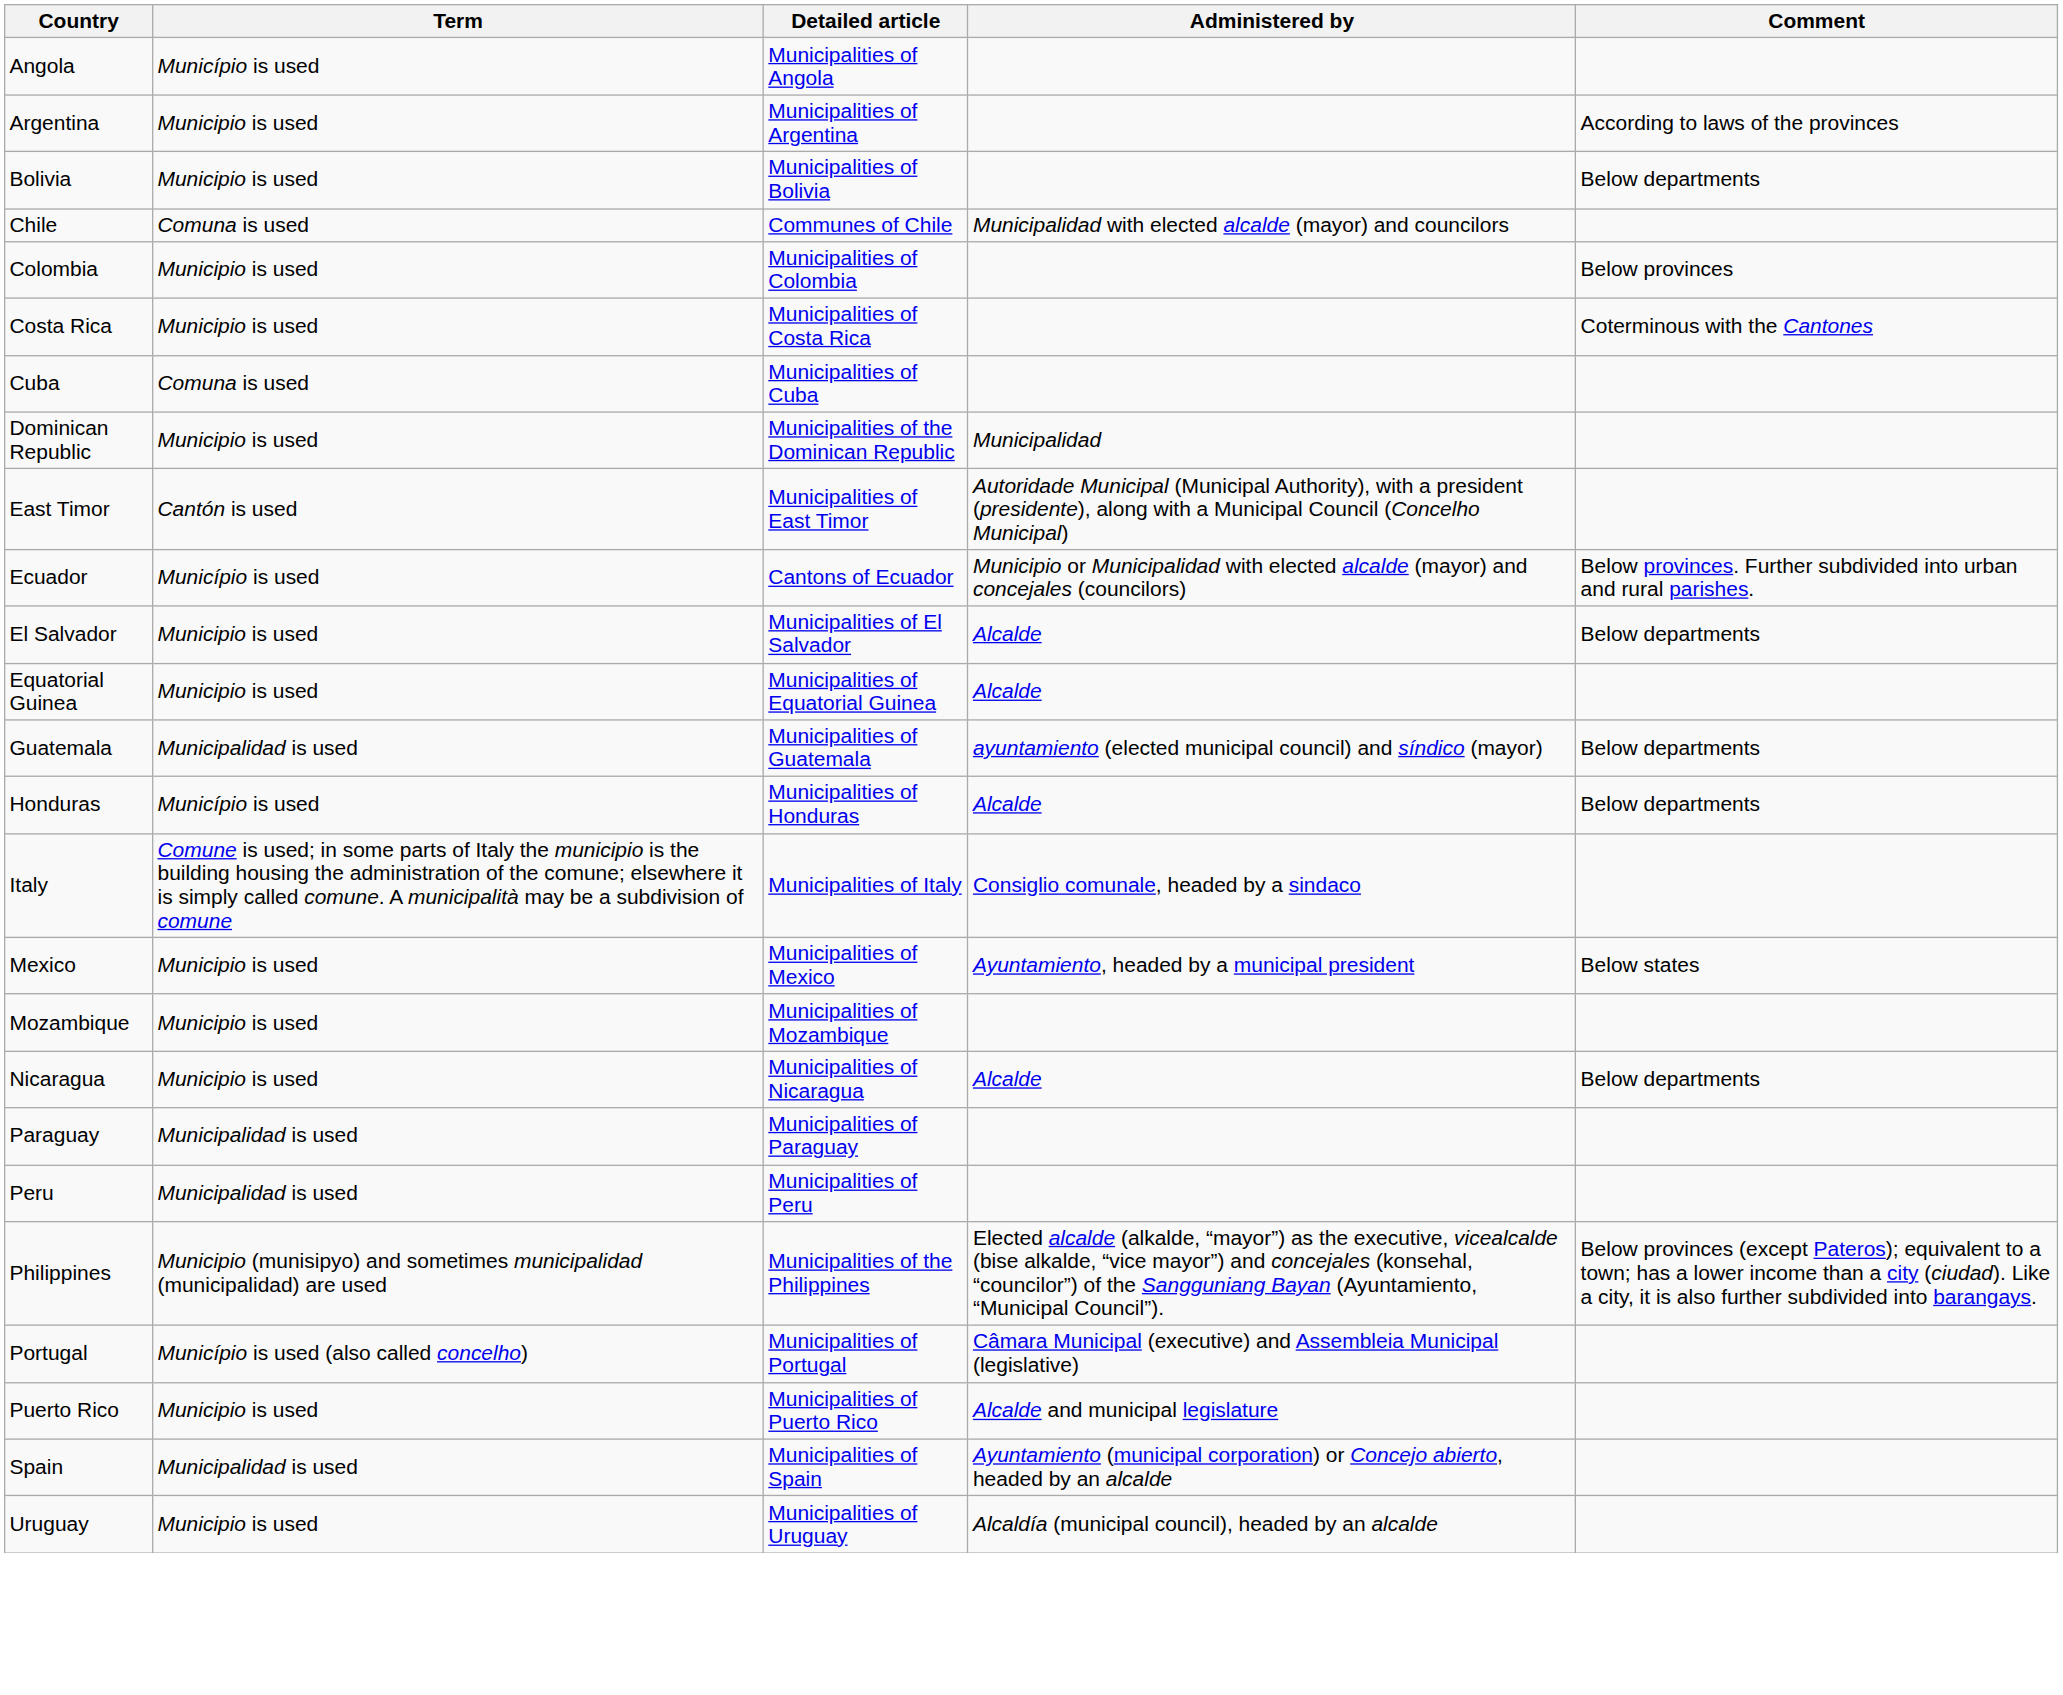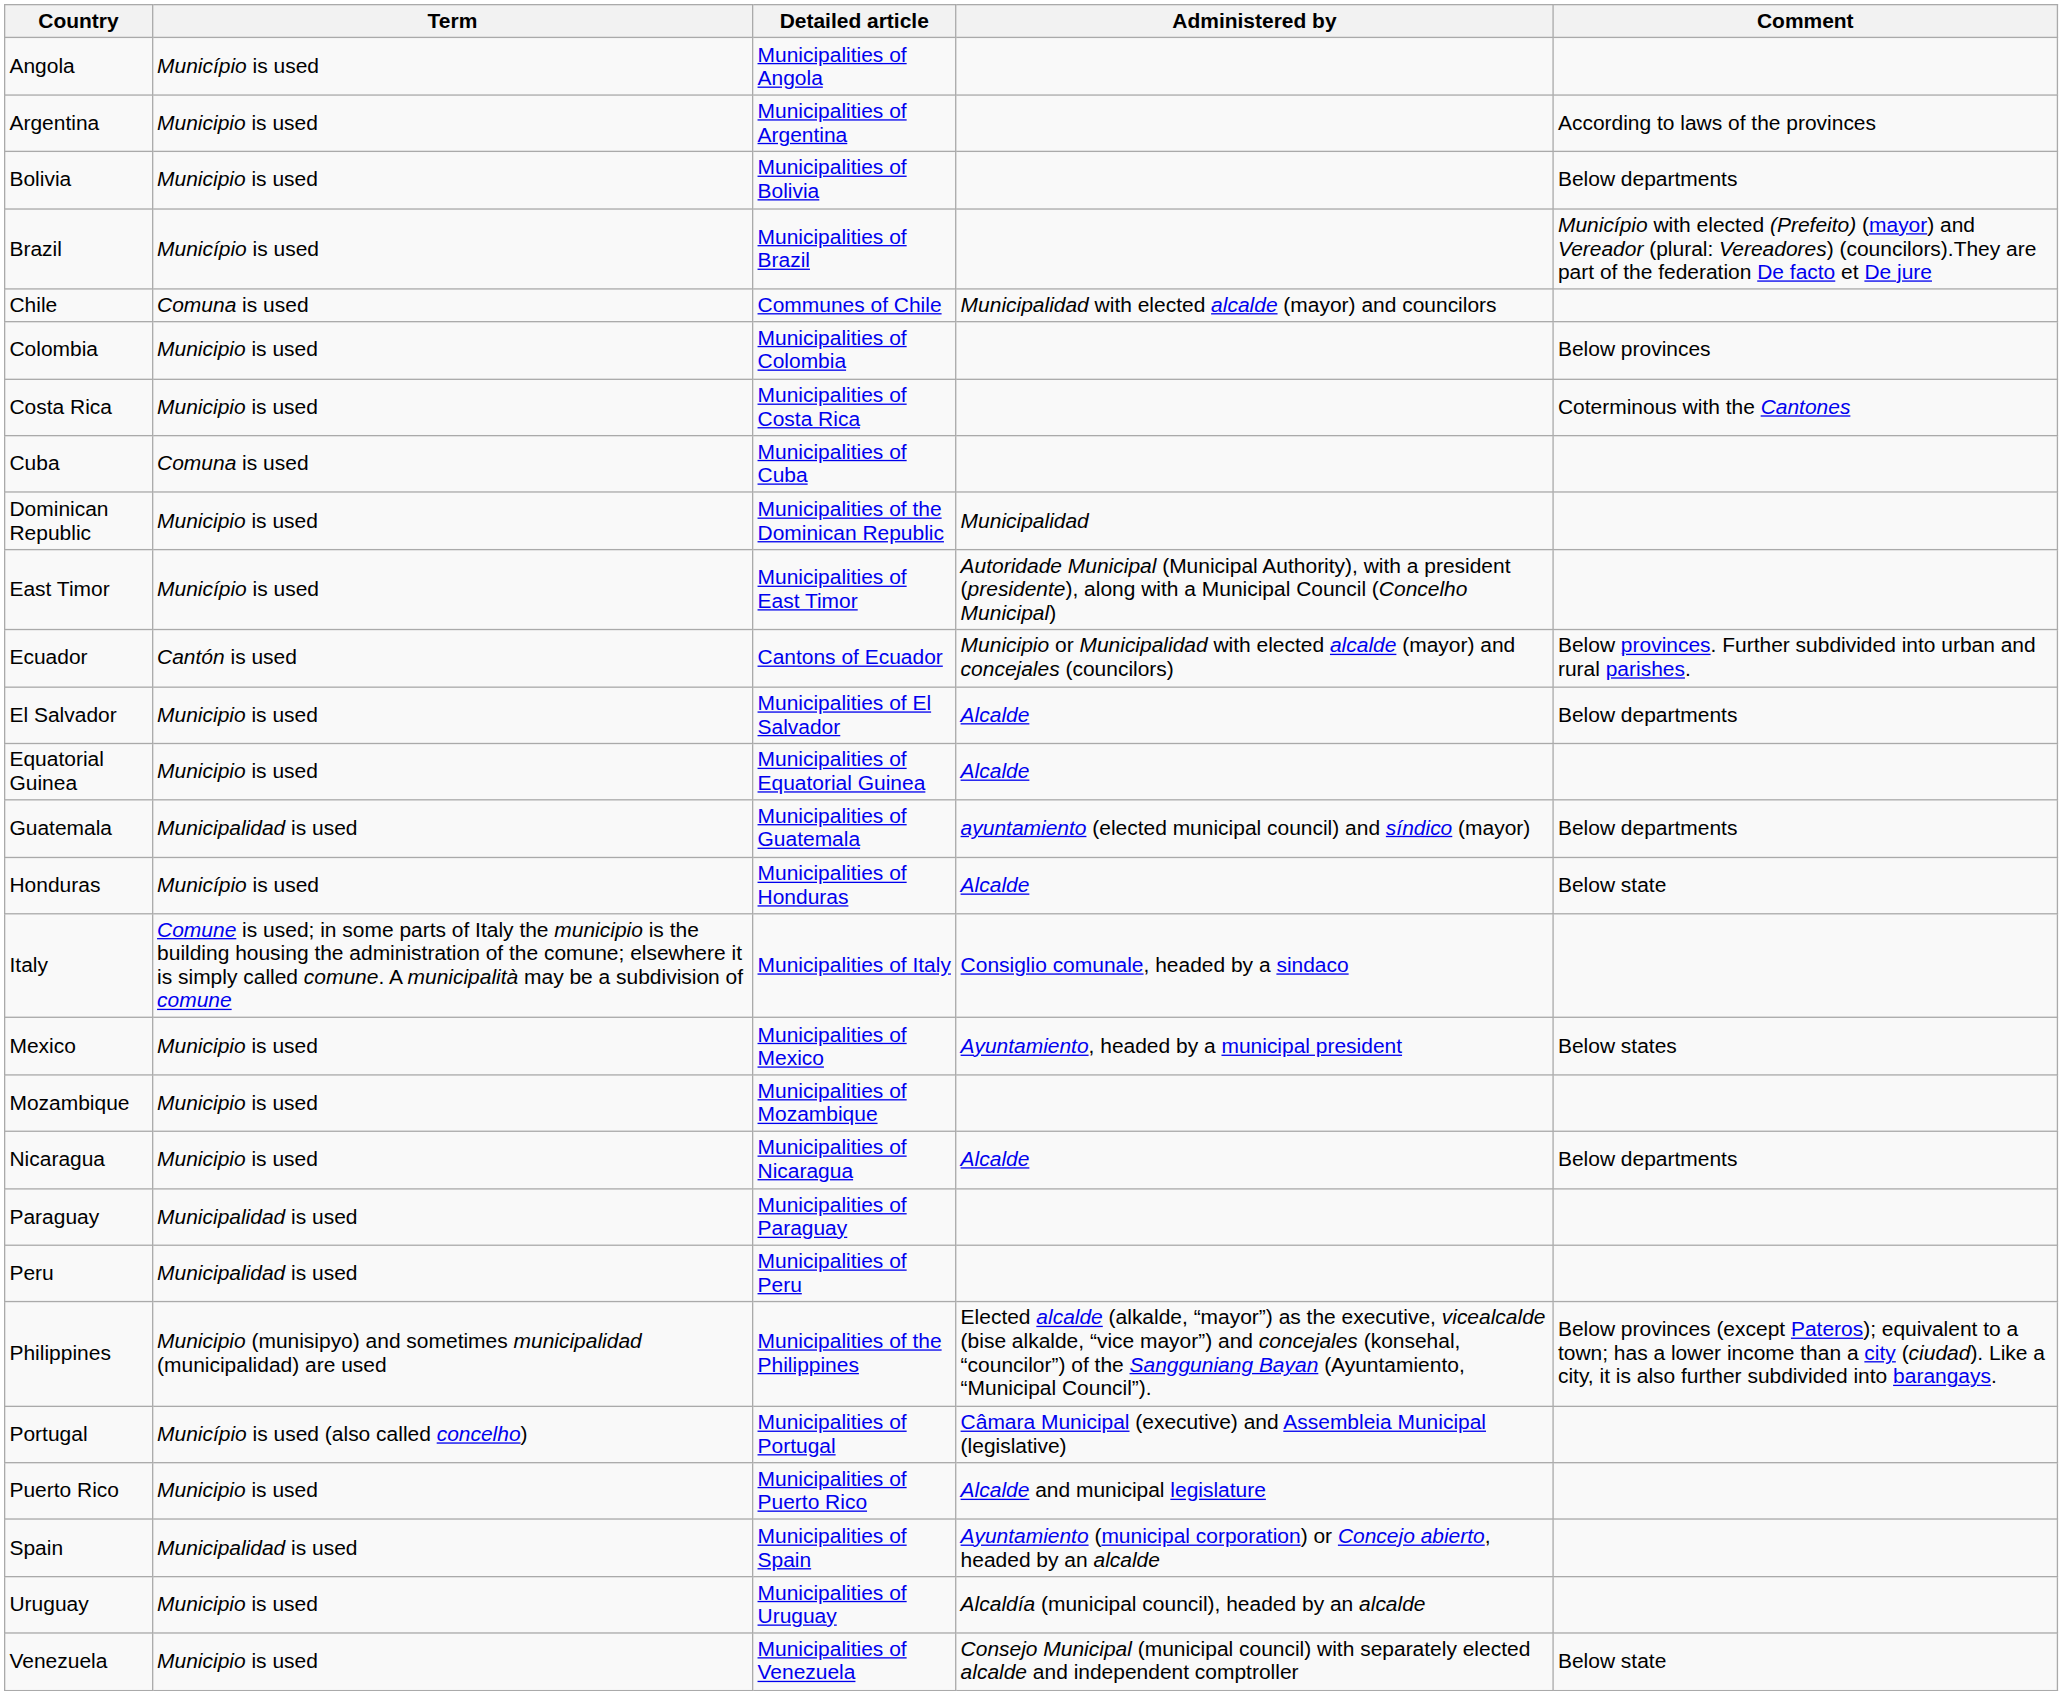+ row: Brazil | Município is used | Municipalities of Brazil | Município with elected (Prefeito) (mayor) and Vereador (plural: Vereadores) (councilors).They are part of the federation De facto et De jure
East Timor | Term: Cantón is used -> Município is used
Ecuador | Term: Município is used -> Cantón is used
Honduras | Comment: Below departments -> Below state
+ row: Venezuela | Municipio is used | Municipalities of Venezuela | Consejo Municipal (municipal council) with separately elected alcalde and independent comptroller | Below state
